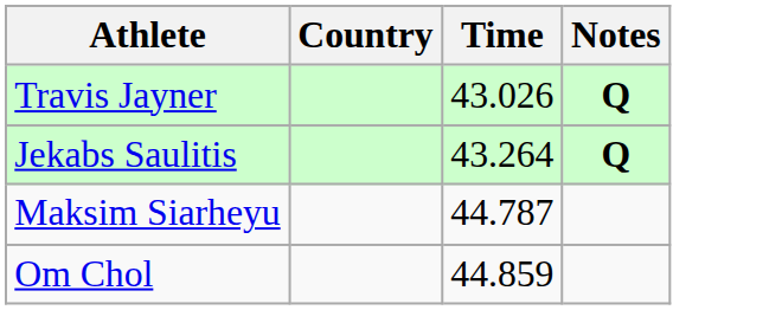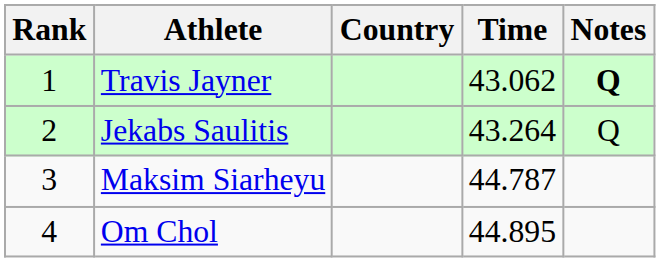+ column: Rank | 1 | 2 | 3 | 4
Travis Jayner | Time: 43.026 -> 43.062
Jekabs Saulitis | Notes: bold -> normal
Om Chol | Time: 44.859 -> 44.895
